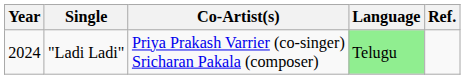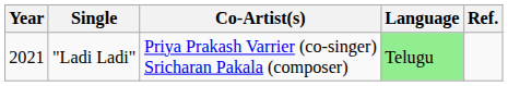"Ladi Ladi" | Year: 2024 -> 2021
